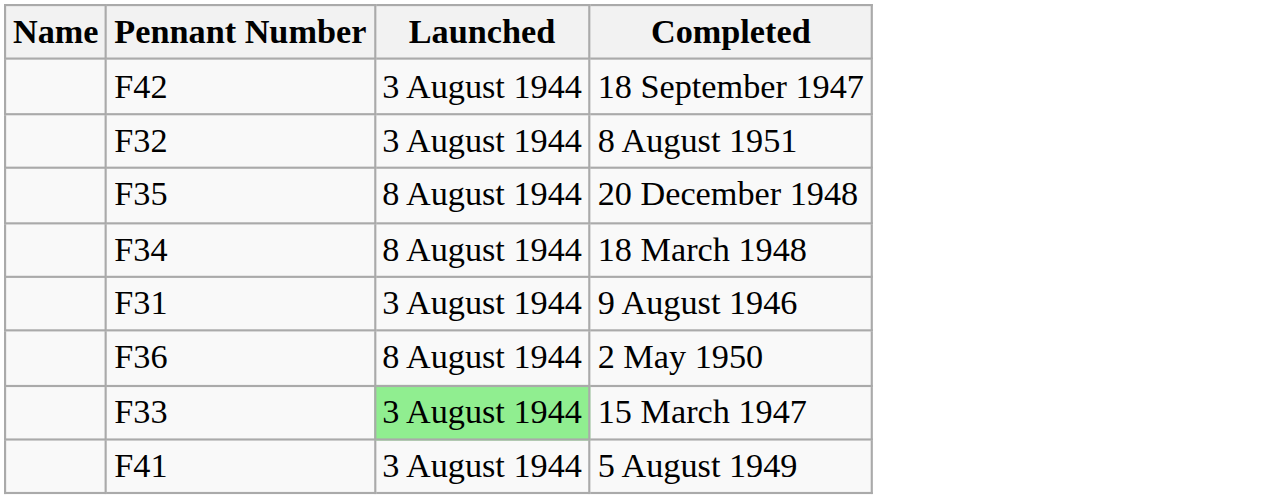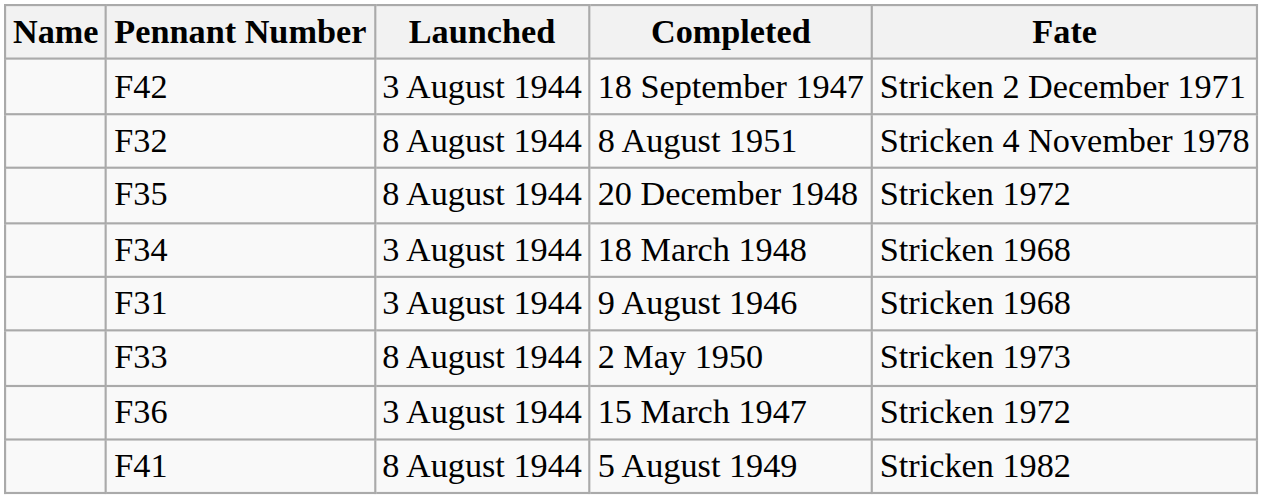+ column: Fate | Stricken 2 December 1971 | Stricken 4 November 1978 | Stricken 1972 | Stricken 1968 | Stricken 1968 | Stricken 1973 | Stricken 1972 | Stricken 1982
8 August 1951 | Launched: 3 August 1944 -> 8 August 1944
18 March 1948 | Launched: 8 August 1944 -> 3 August 1944
2 May 1950 | Pennant Number: F36 -> F33
15 March 1947 | Pennant Number: F33 -> F36
15 March 1947 | Launched: lightgreen background -> no background
5 August 1949 | Launched: 3 August 1944 -> 8 August 1944
